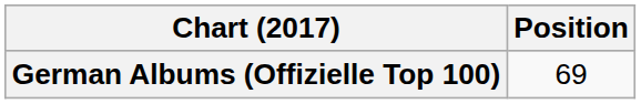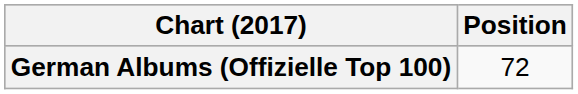German Albums (Offizielle Top 100) | Position: 69 -> 72
